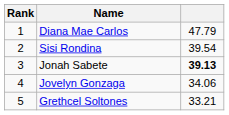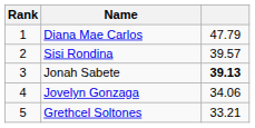Sisi Rondina | column 3: 39.54 -> 39.57
